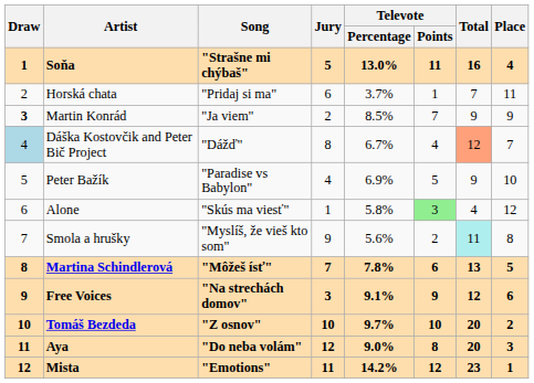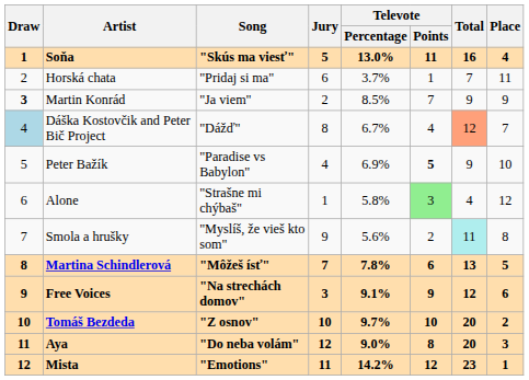Soňa | Song: "Strašne mi chýbaš" -> "Skús ma viesť"
Peter Bažík | Televote / Points: normal -> bold
Alone | Song: "Skús ma viesť" -> "Strašne mi chýbaš"
